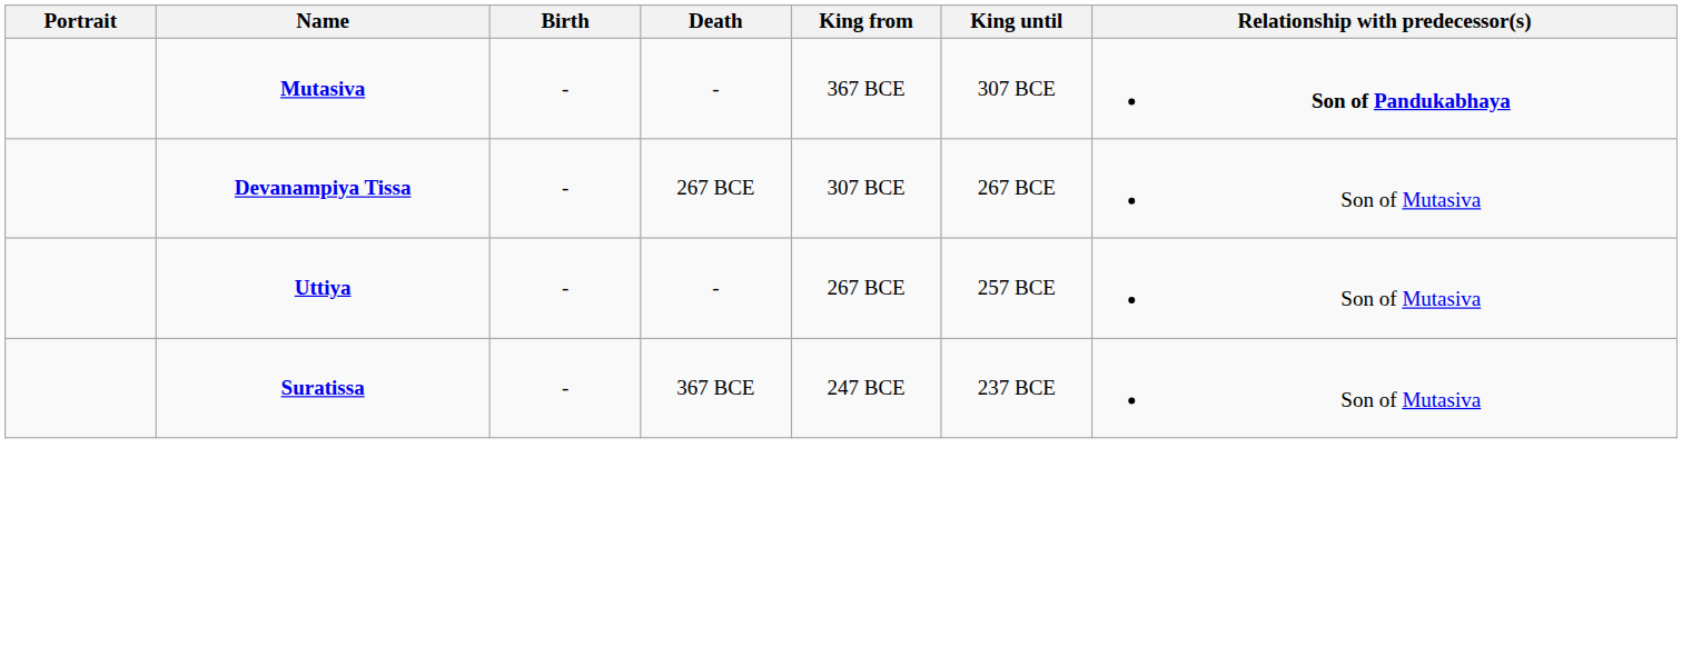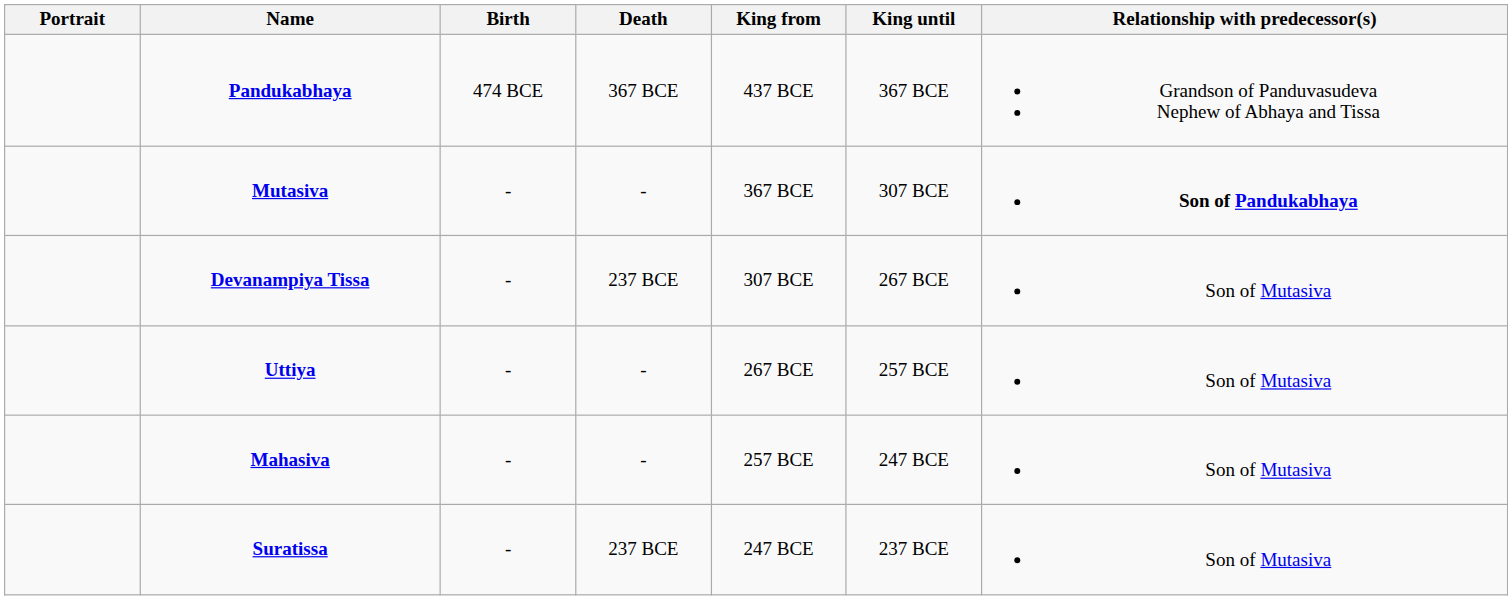+ row: Pandukabhaya | 474 BCE | 367 BCE | 437 BCE | 367 BCE | Grandson of Panduvasudeva Nephew of Abhaya and Tissa
Devanampiya Tissa | Death: 267 BCE -> 237 BCE
+ row: Mahasiva | - | - | 257 BCE | 247 BCE | Son of Mutasiva
Suratissa | Death: 367 BCE -> 237 BCE
